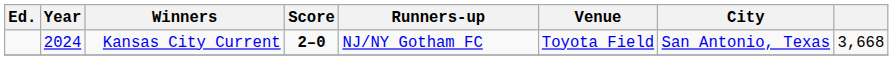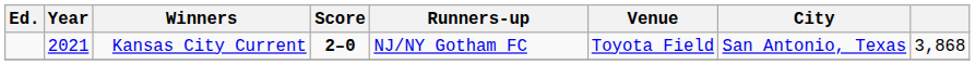Kansas City Current | Year: 2024 -> 2021
Kansas City Current | column 8: 3,668 -> 3,868
